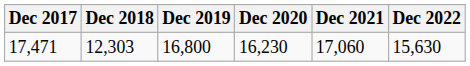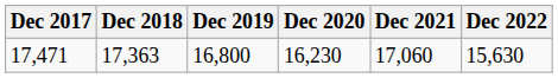17,471 | Dec 2018: 12,303 -> 17,363
